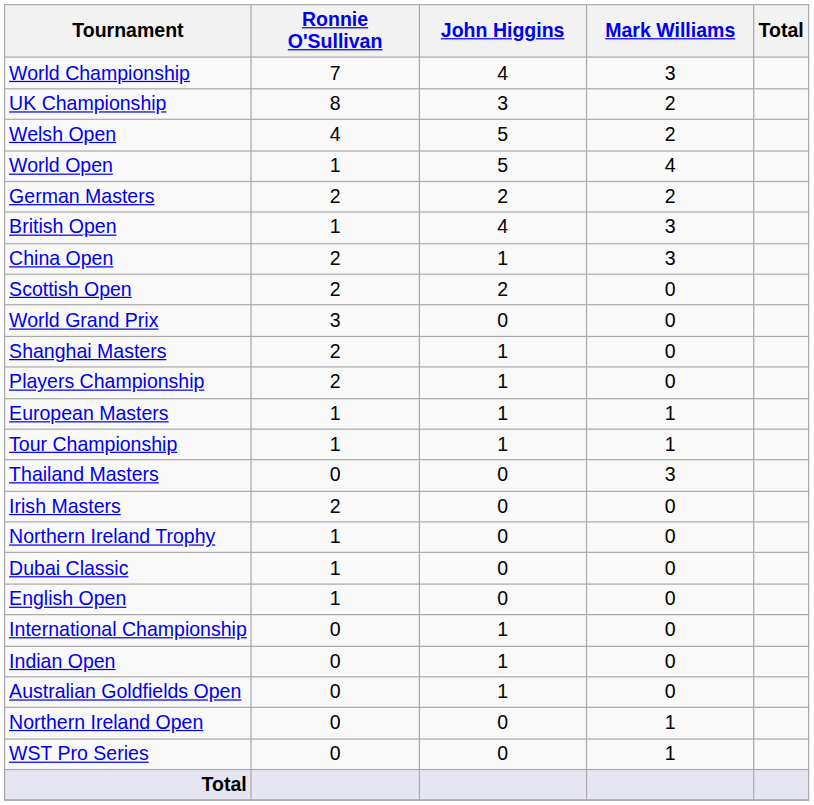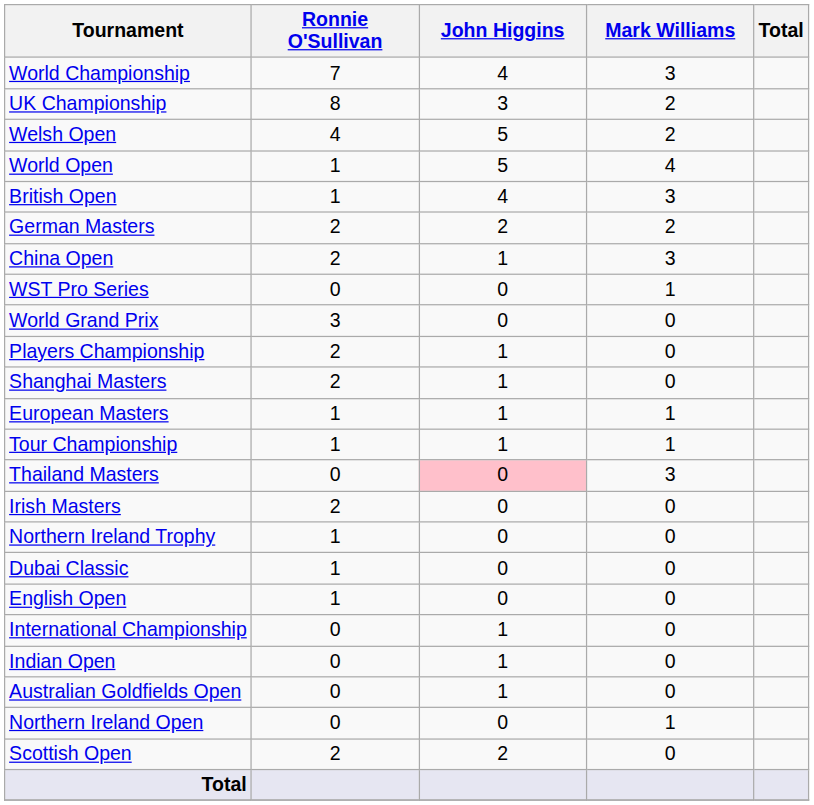rows swapped: British Open <-> German Masters
rows swapped: Scottish Open <-> WST Pro Series
rows swapped: Shanghai Masters <-> Players Championship
Thailand Masters | John Higgins: no background -> pink background
